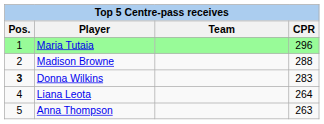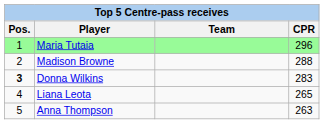Liana Leota | CPR: 264 -> 265
